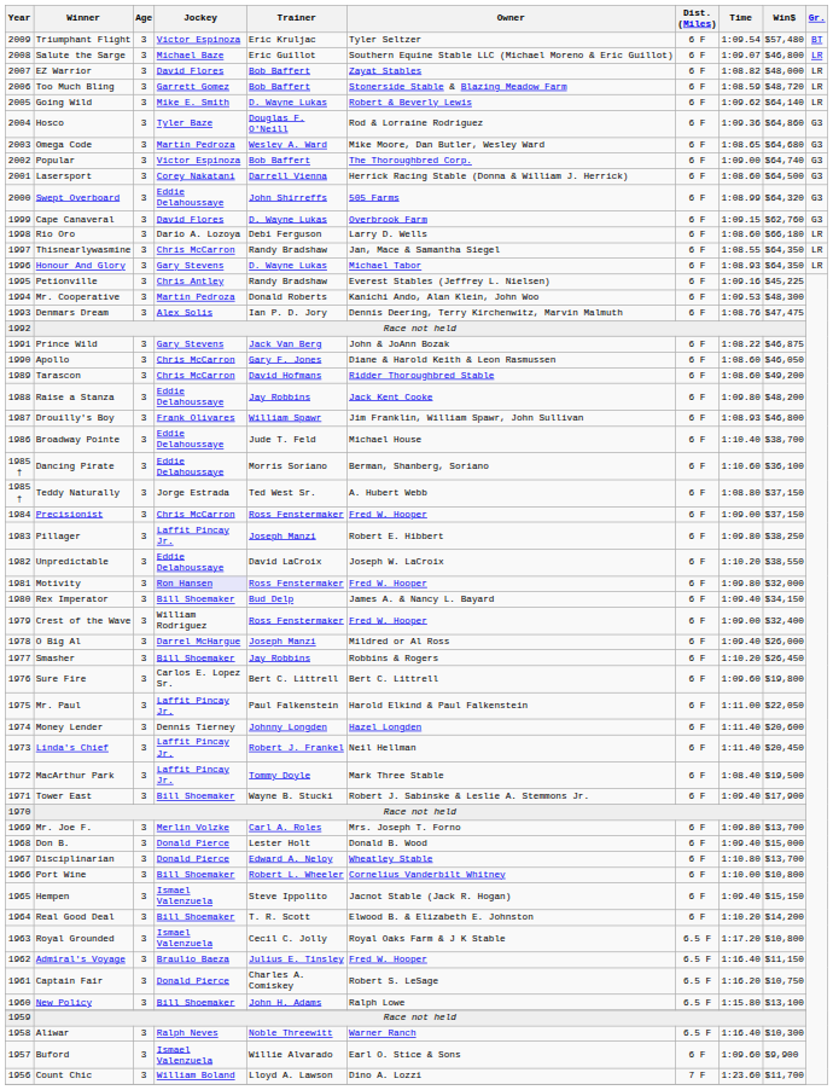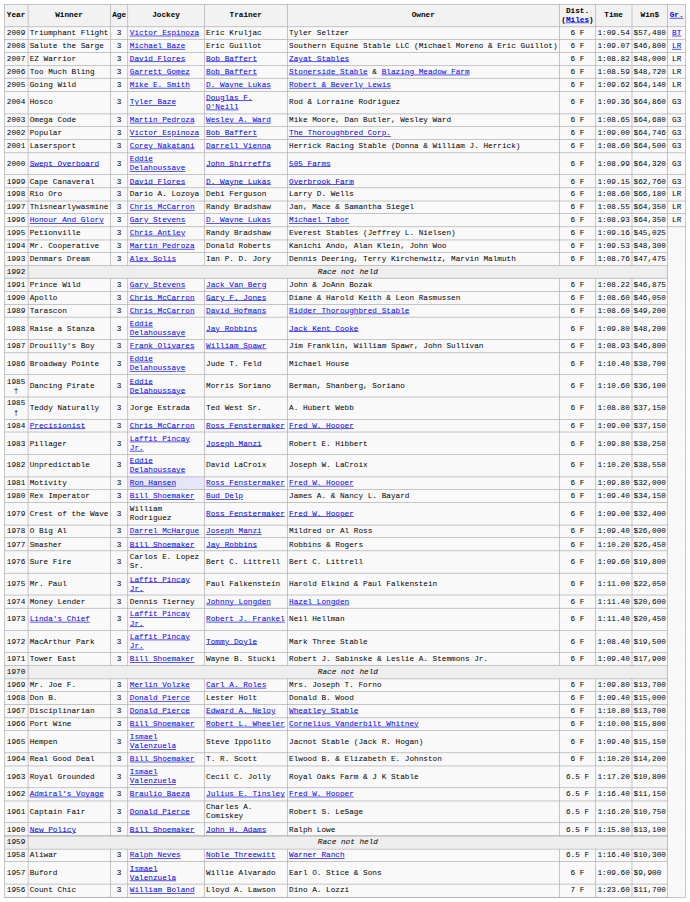Popular | Win$: $64,740 -> $64,746
Petionville | Win$: $45,225 -> $45,025
Port Wine | Win$: $10,800 -> $15,800
